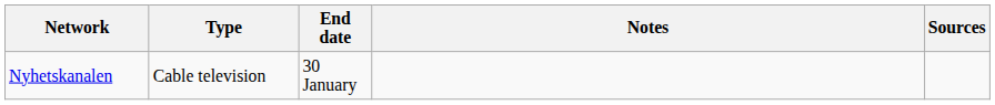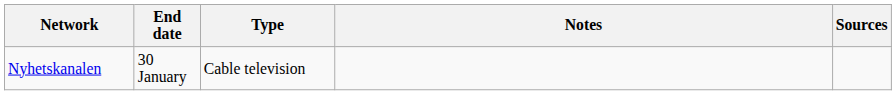columns swapped: Type <-> End date
